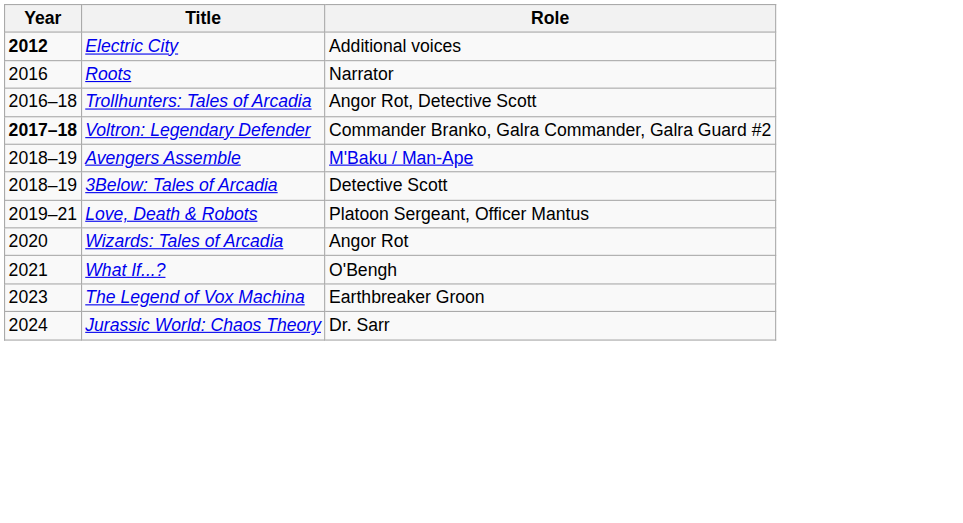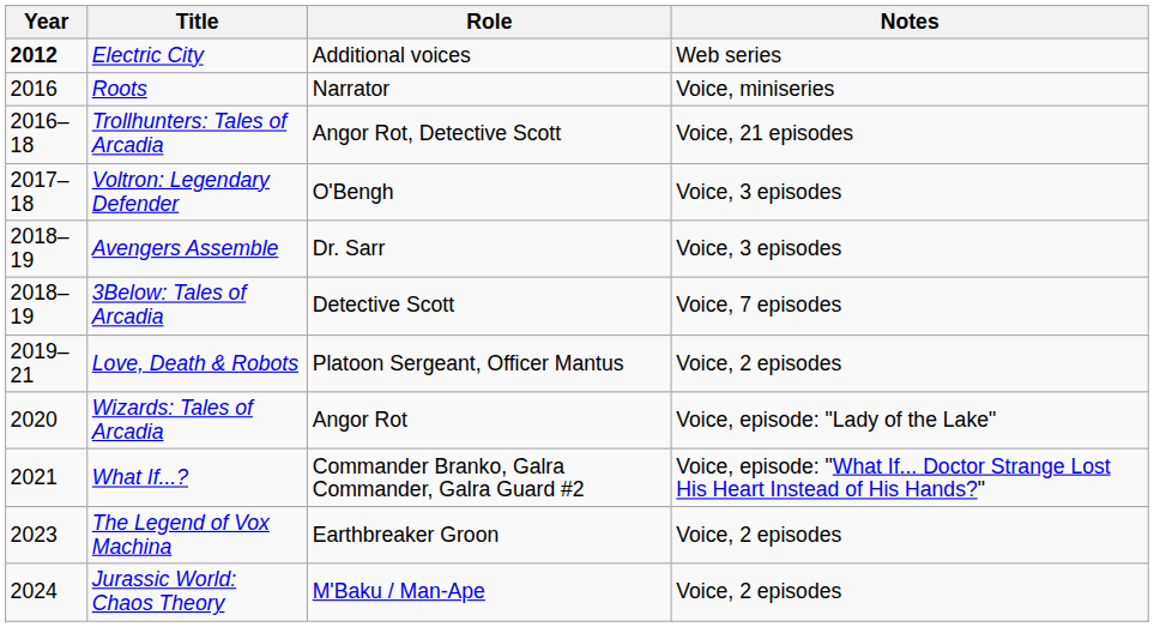+ column: Notes | Web series | Voice, miniseries | Voice, 21 episodes | Voice, 3 episodes | Voice, 3 episodes | Voice, 7 episodes | Voice, 2 episodes | Voice, episode: "Lady of the Lake" | Voice, episode: "What If... Doctor Strange Lost His Heart Instead of His Hands?" | Voice, 2 episodes | Voice, 2 episodes
Voltron: Legendary Defender | Year: bold -> normal
Voltron: Legendary Defender | Role: Commander Branko, Galra Commander, Galra Guard #2 -> O'Bengh
Avengers Assemble | Role: M'Baku / Man-Ape -> Dr. Sarr
What If...? | Role: O'Bengh -> Commander Branko, Galra Commander, Galra Guard #2
Jurassic World: Chaos Theory | Role: Dr. Sarr -> M'Baku / Man-Ape
